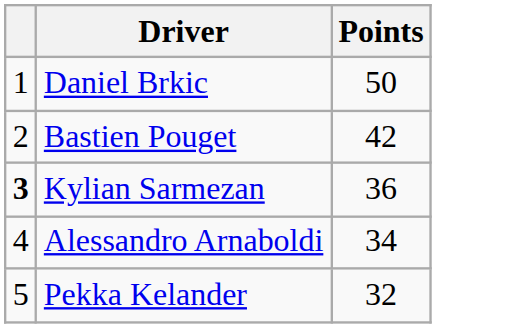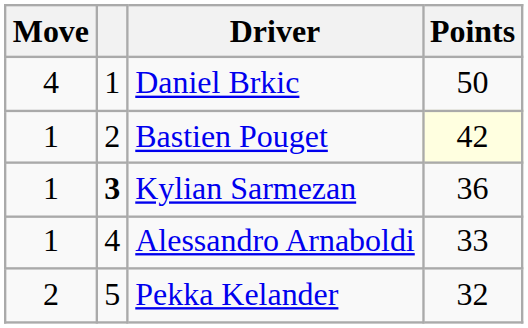+ column: Move | 4 | 1 | 1 | 1 | 2
Bastien Pouget | Points: no background -> lightyellow background
Alessandro Arnaboldi | Points: 34 -> 33
